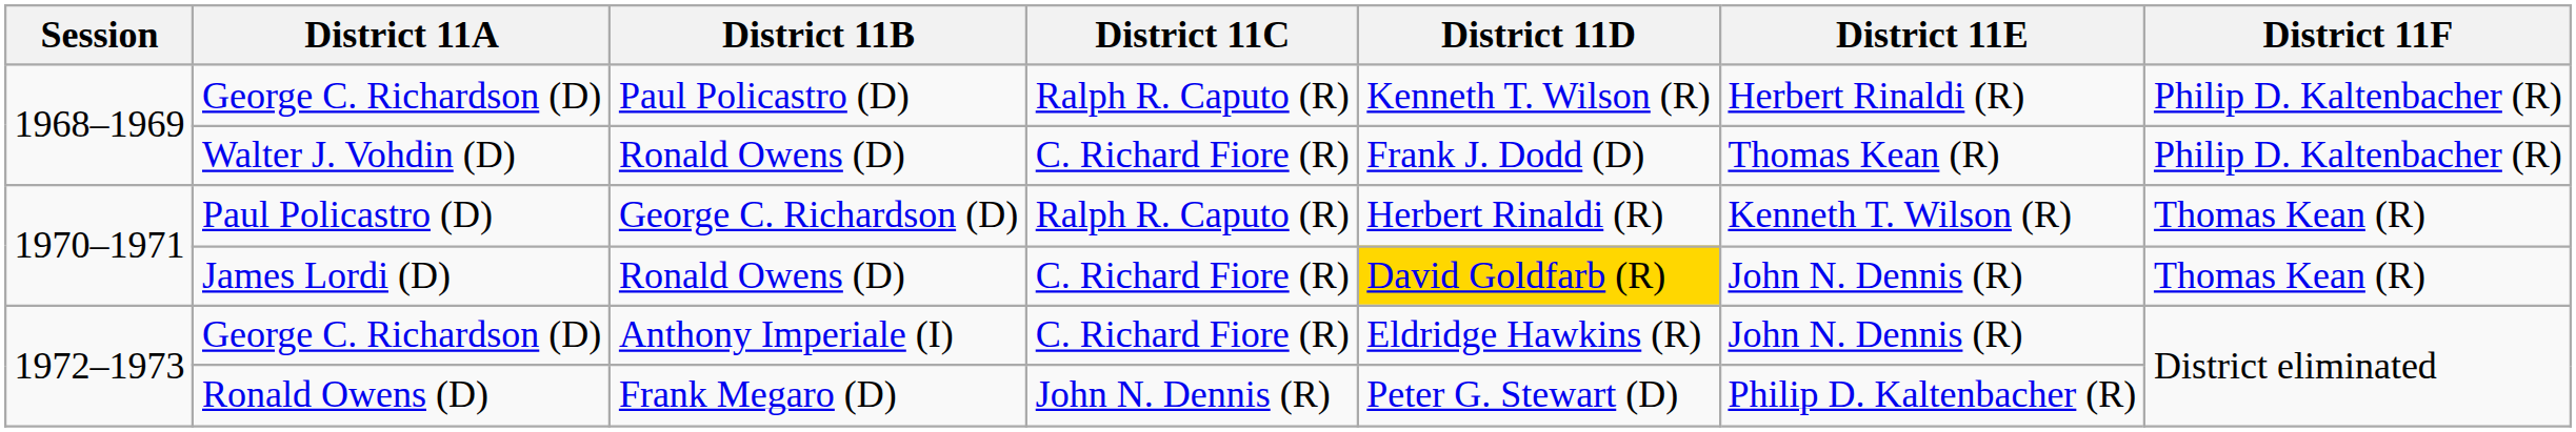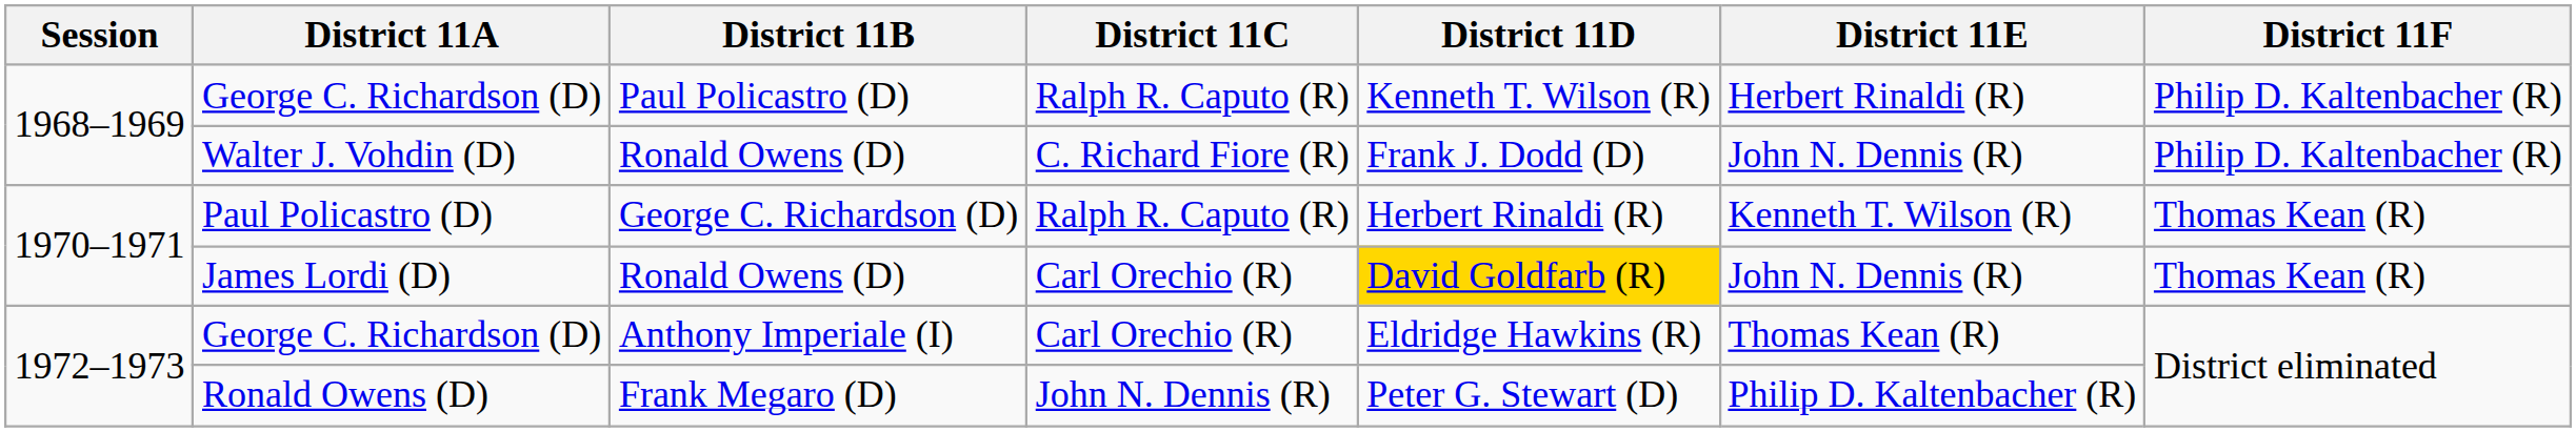Walter J. Vohdin (D) | District 11E: Thomas Kean (R) -> John N. Dennis (R)
James Lordi (D) | District 11C: C. Richard Fiore (R) -> Carl Orechio (R)
George C. Richardson (D) / Anthony Imperiale (I) | District 11C: C. Richard Fiore (R) -> Carl Orechio (R)
George C. Richardson (D) / Anthony Imperiale (I) | District 11E: John N. Dennis (R) -> Thomas Kean (R)
